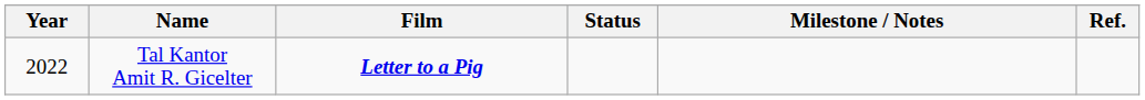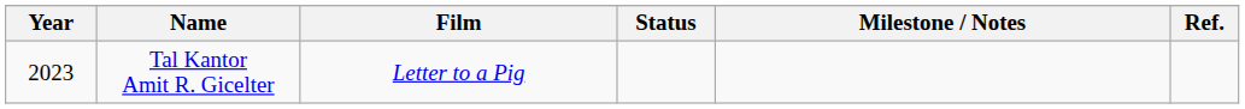Tal Kantor Amit R. Gicelter | Year: 2022 -> 2023
Tal Kantor Amit R. Gicelter | Film: bold -> normal
